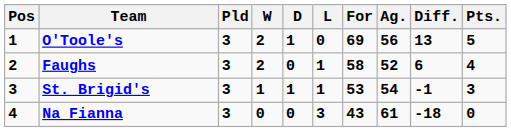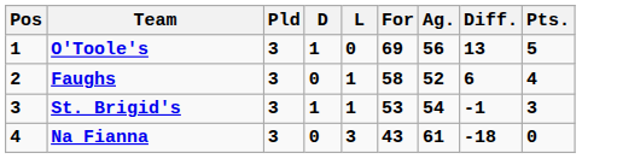- column: W | 2 | 2 | 1 | 0
